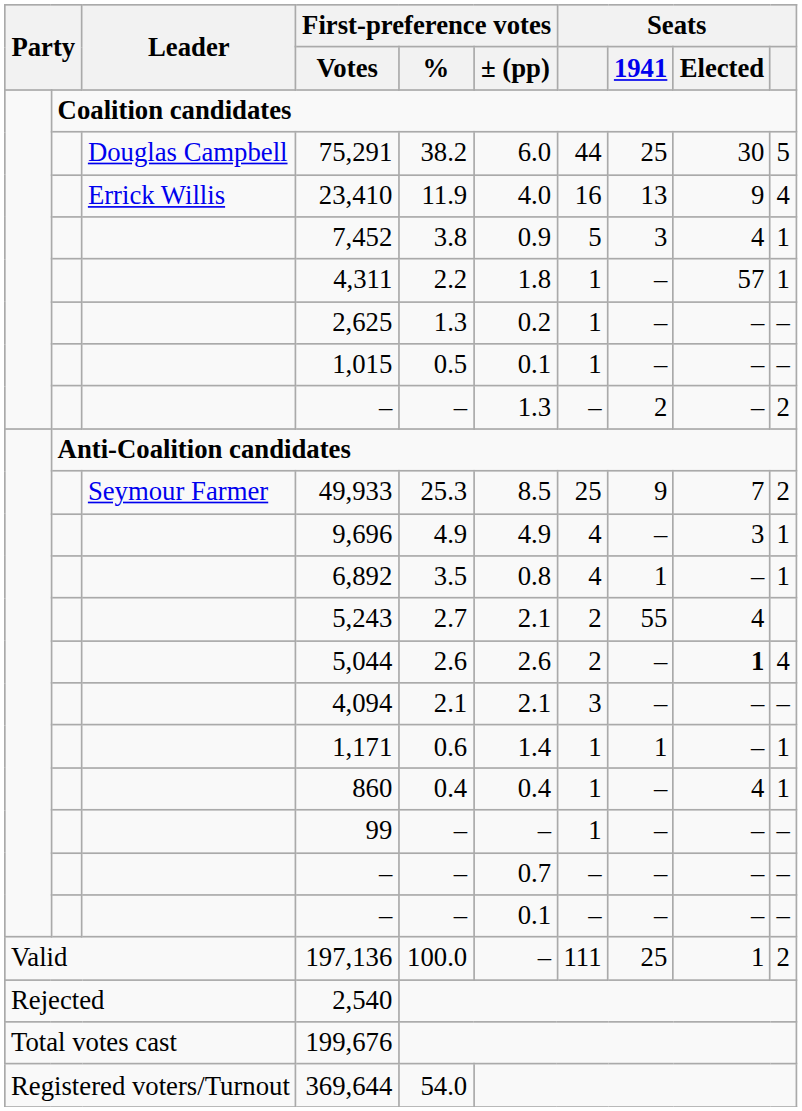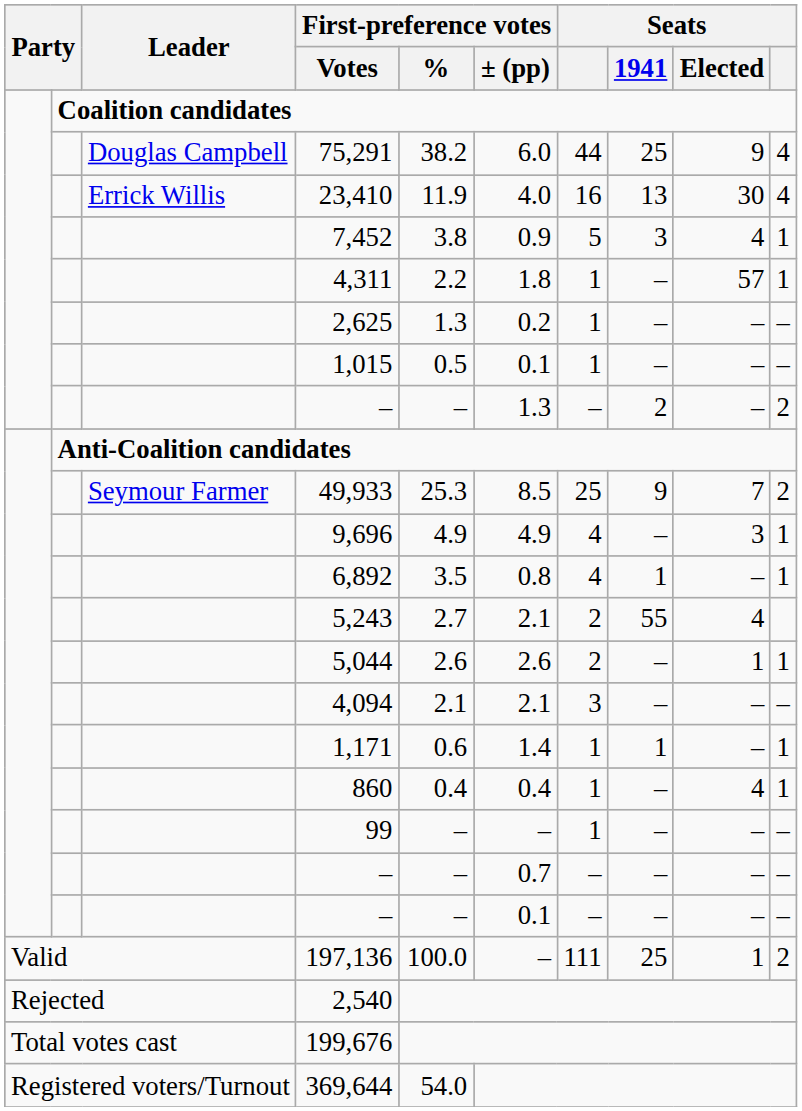75,291 | Seats / Elected: 30 -> 9
75,291 | column 10: 5 -> 4
23,410 | Seats / Elected: 9 -> 30
5,044 | Seats / Elected: bold -> normal
5,044 | column 10: 4 -> 1
